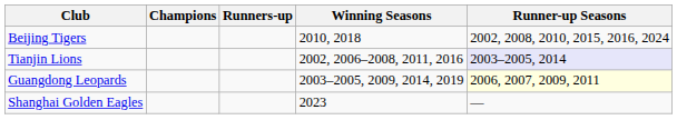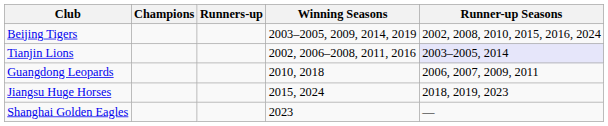Beijing Tigers | Winning Seasons: 2010, 2018 -> 2003–2005, 2009, 2014, 2019
Guangdong Leopards | Winning Seasons: 2003–2005, 2009, 2014, 2019 -> 2010, 2018
Guangdong Leopards | Runner-up Seasons: lightyellow background -> no background
+ row: Jiangsu Huge Horses | 2015, 2024 | 2018, 2019, 2023
